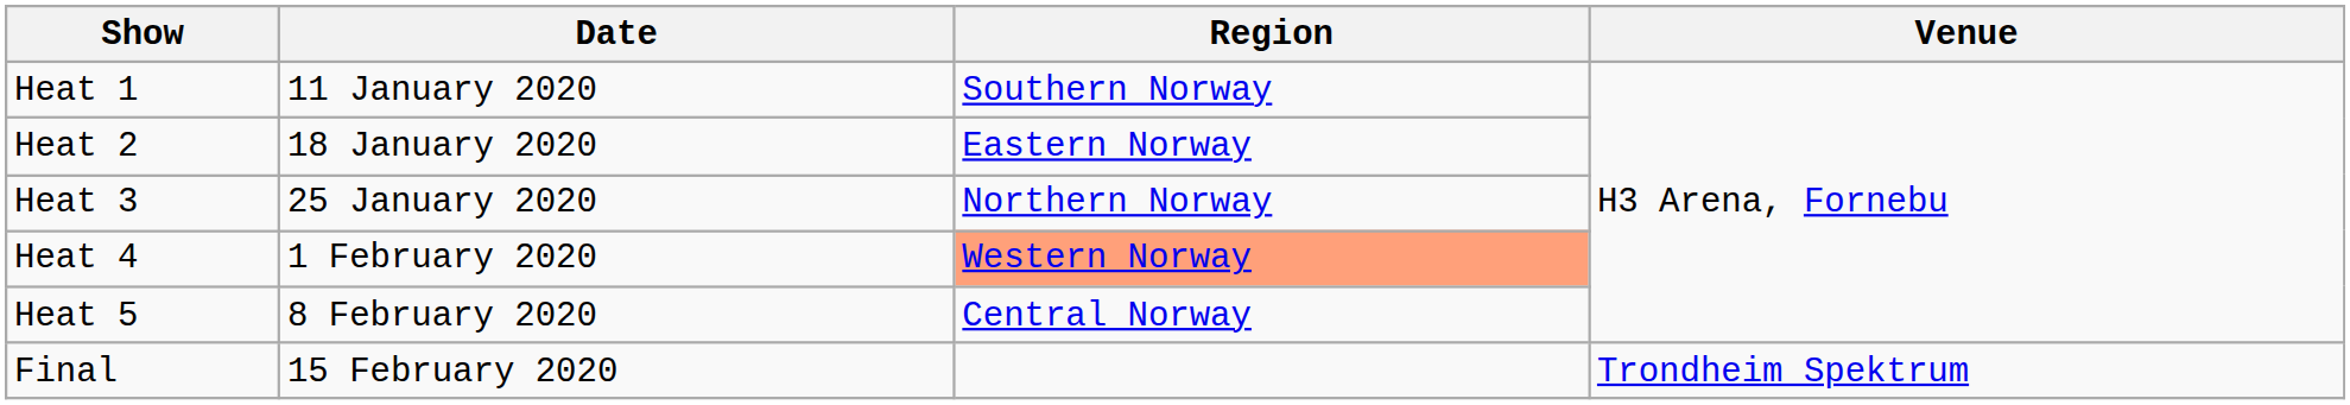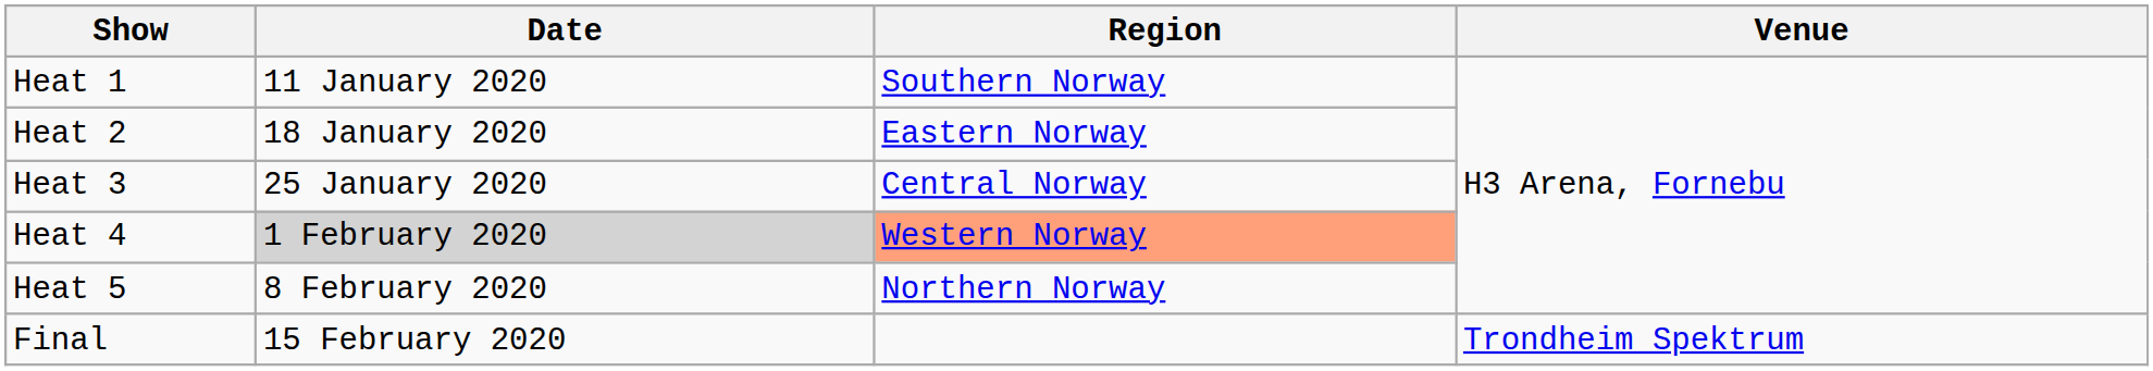Heat 3 | Region: Northern Norway -> Central Norway
Heat 4 | Date: no background -> lightgrey background
Heat 5 | Region: Central Norway -> Northern Norway
